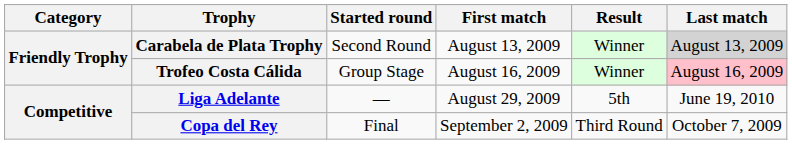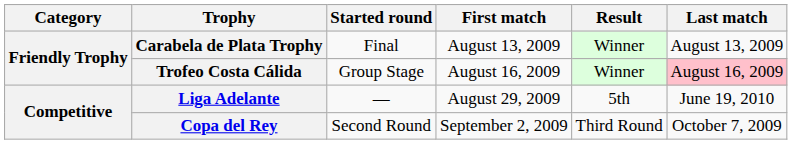Carabela de Plata Trophy | Started round: Second Round -> Final
Carabela de Plata Trophy | Last match: lightgrey background -> no background
Copa del Rey | Started round: Final -> Second Round
